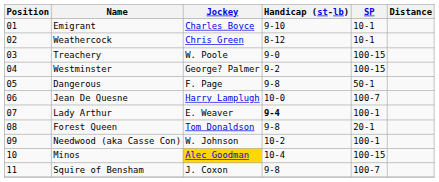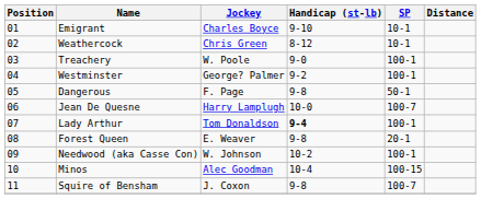Treachery | SP: 100-15 -> 100-1
Westminster | SP: 100-15 -> 100-1
Lady Arthur | Jockey: E. Weaver -> Tom Donaldson
Forest Queen | Jockey: Tom Donaldson -> E. Weaver
Minos | Jockey: gold background -> no background
